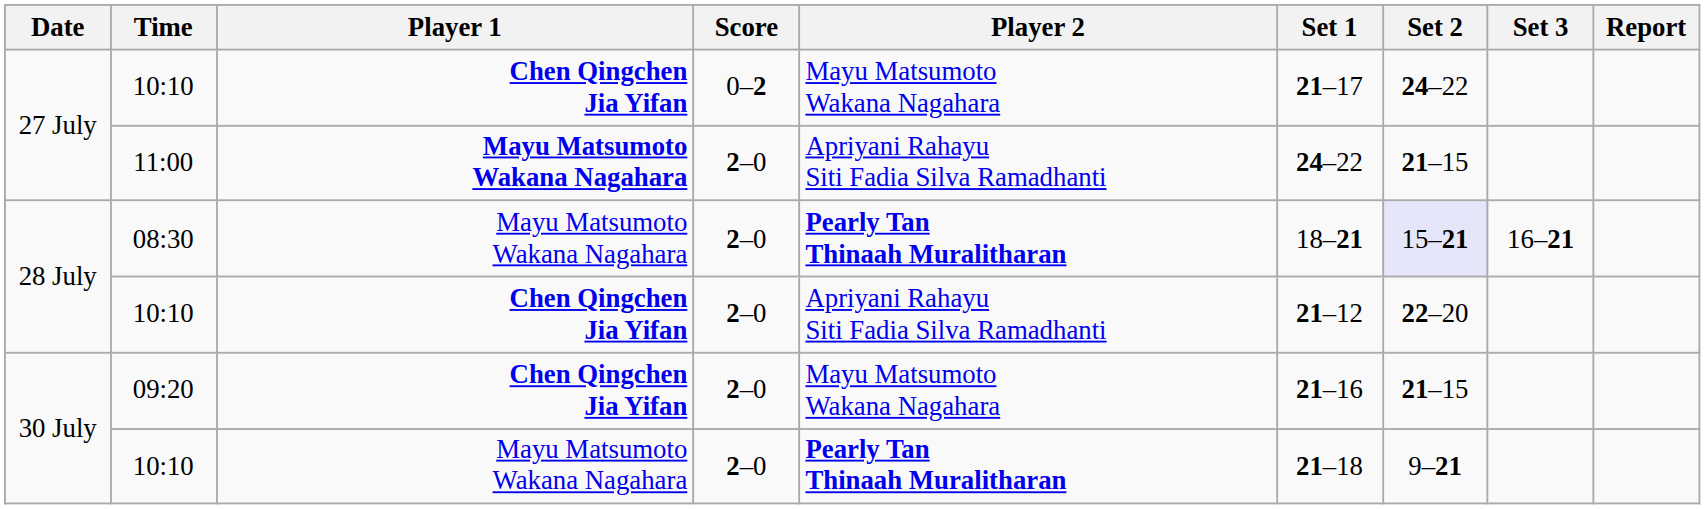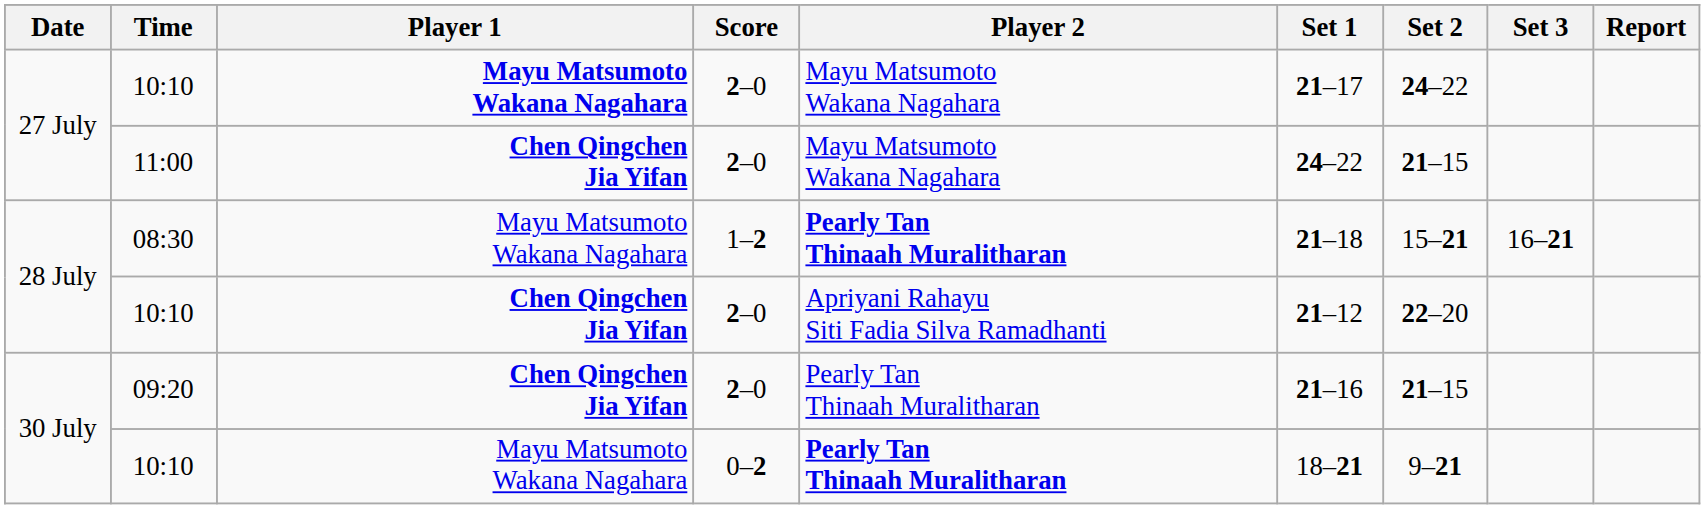27 July / 10:10 | Player 1: Chen Qingchen Jia Yifan -> Mayu Matsumoto Wakana Nagahara
27 July / 10:10 | Score: 0–2 -> 2–0
11:00 | Player 1: Mayu Matsumoto Wakana Nagahara -> Chen Qingchen Jia Yifan
11:00 | Player 2: Apriyani Rahayu Siti Fadia Silva Ramadhanti -> Mayu Matsumoto Wakana Nagahara
08:30 | Score: 2–0 -> 1–2
08:30 | Set 1: 18–21 -> 21–18
08:30 | Set 2: lavender background -> no background
09:20 | Player 2: Mayu Matsumoto Wakana Nagahara -> Pearly Tan Thinaah Muralitharan
30 July / 10:10 | Score: 2–0 -> 0–2
30 July / 10:10 | Set 1: 21–18 -> 18–21
